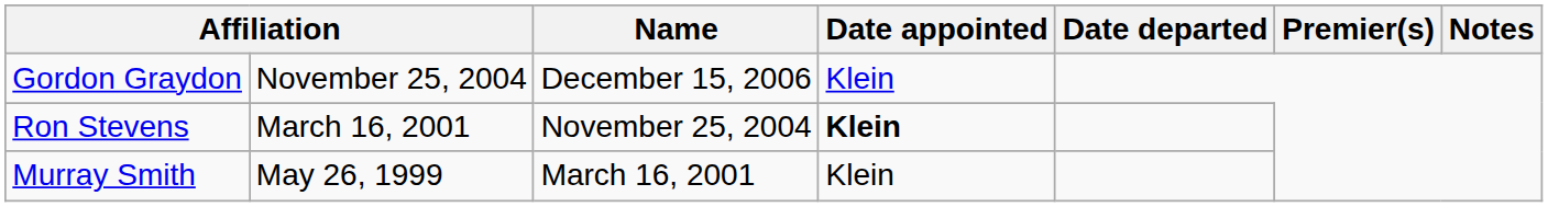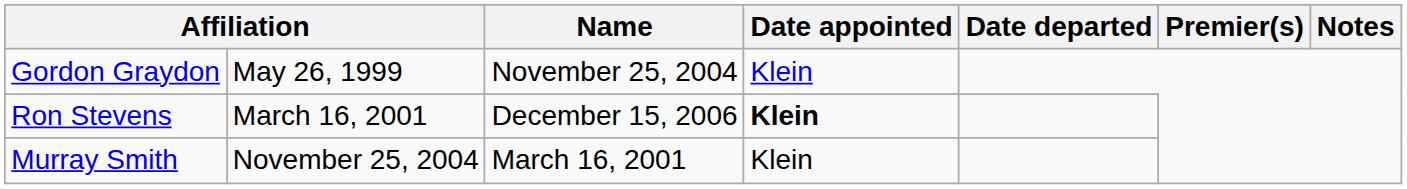Gordon Graydon | column 2: November 25, 2004 -> May 26, 1999
Gordon Graydon | Name: December 15, 2006 -> November 25, 2004
Ron Stevens | Name: November 25, 2004 -> December 15, 2006
Murray Smith | column 2: May 26, 1999 -> November 25, 2004
